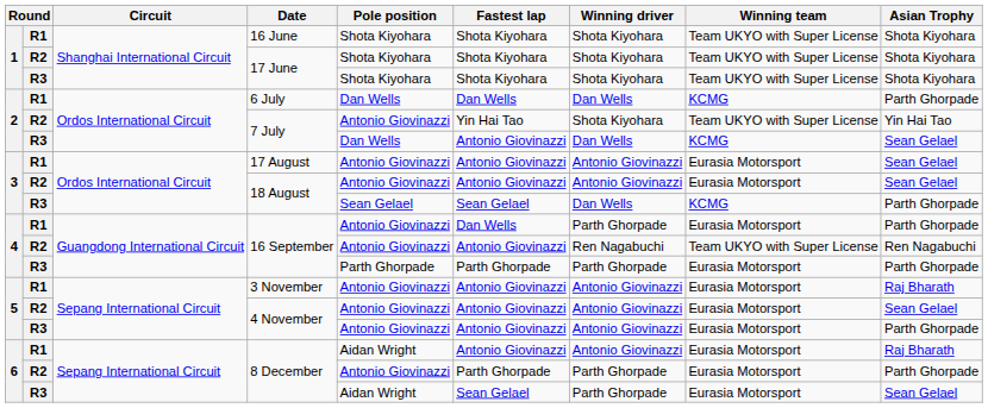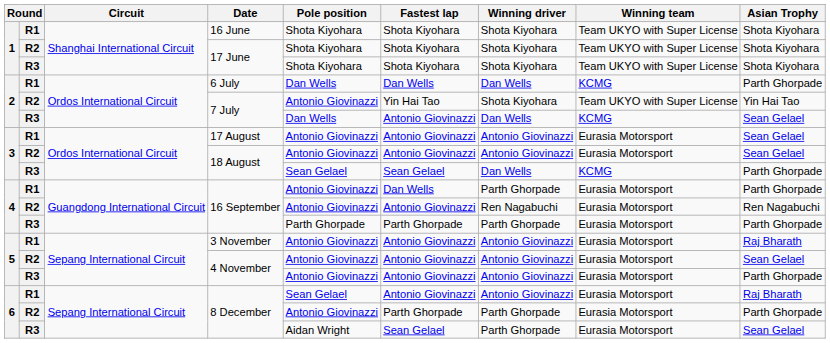R2 / 16 September | Winning team: Team UKYO with Super License -> Eurasia Motorsport
R1 / 8 December | Pole position: Aidan Wright -> Sean Gelael
